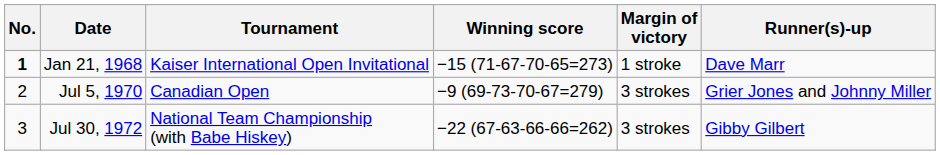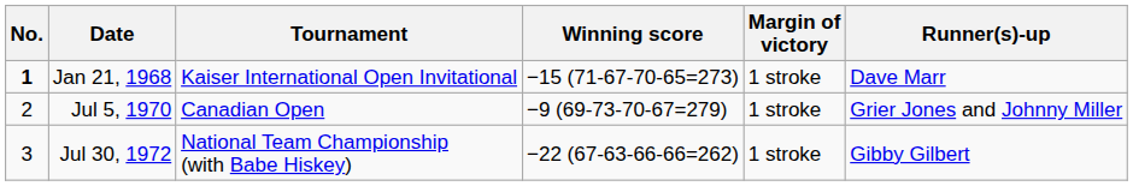Jul 5, 1970 | Margin of victory: 3 strokes -> 1 stroke
Jul 30, 1972 | Margin of victory: 3 strokes -> 1 stroke
